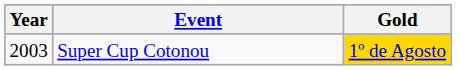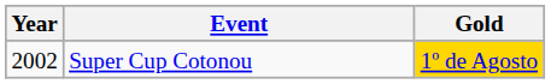Super Cup Cotonou | Year: 2003 -> 2002
